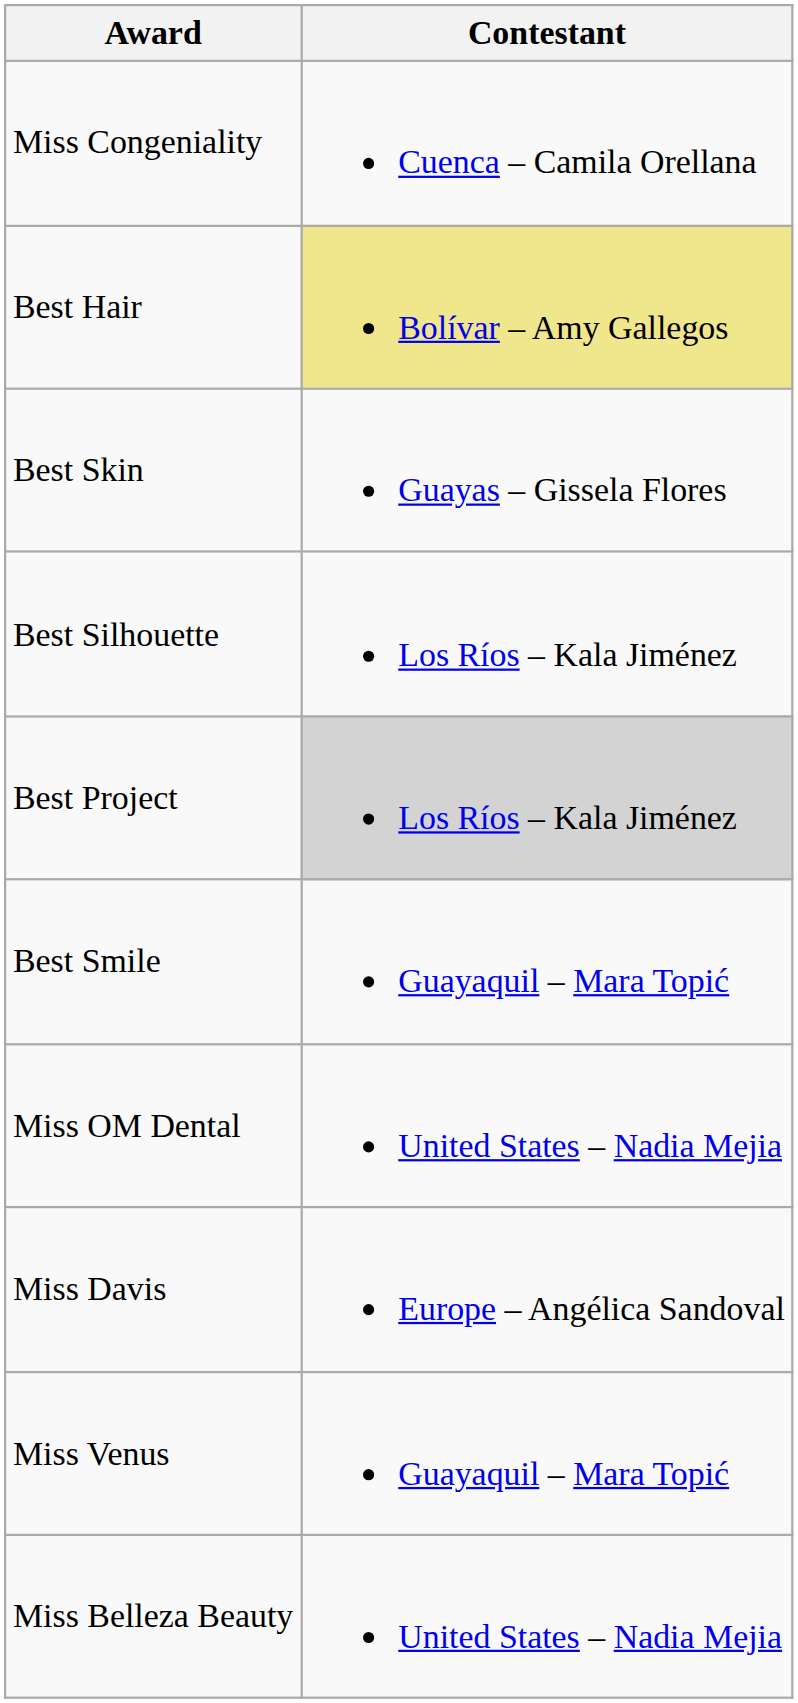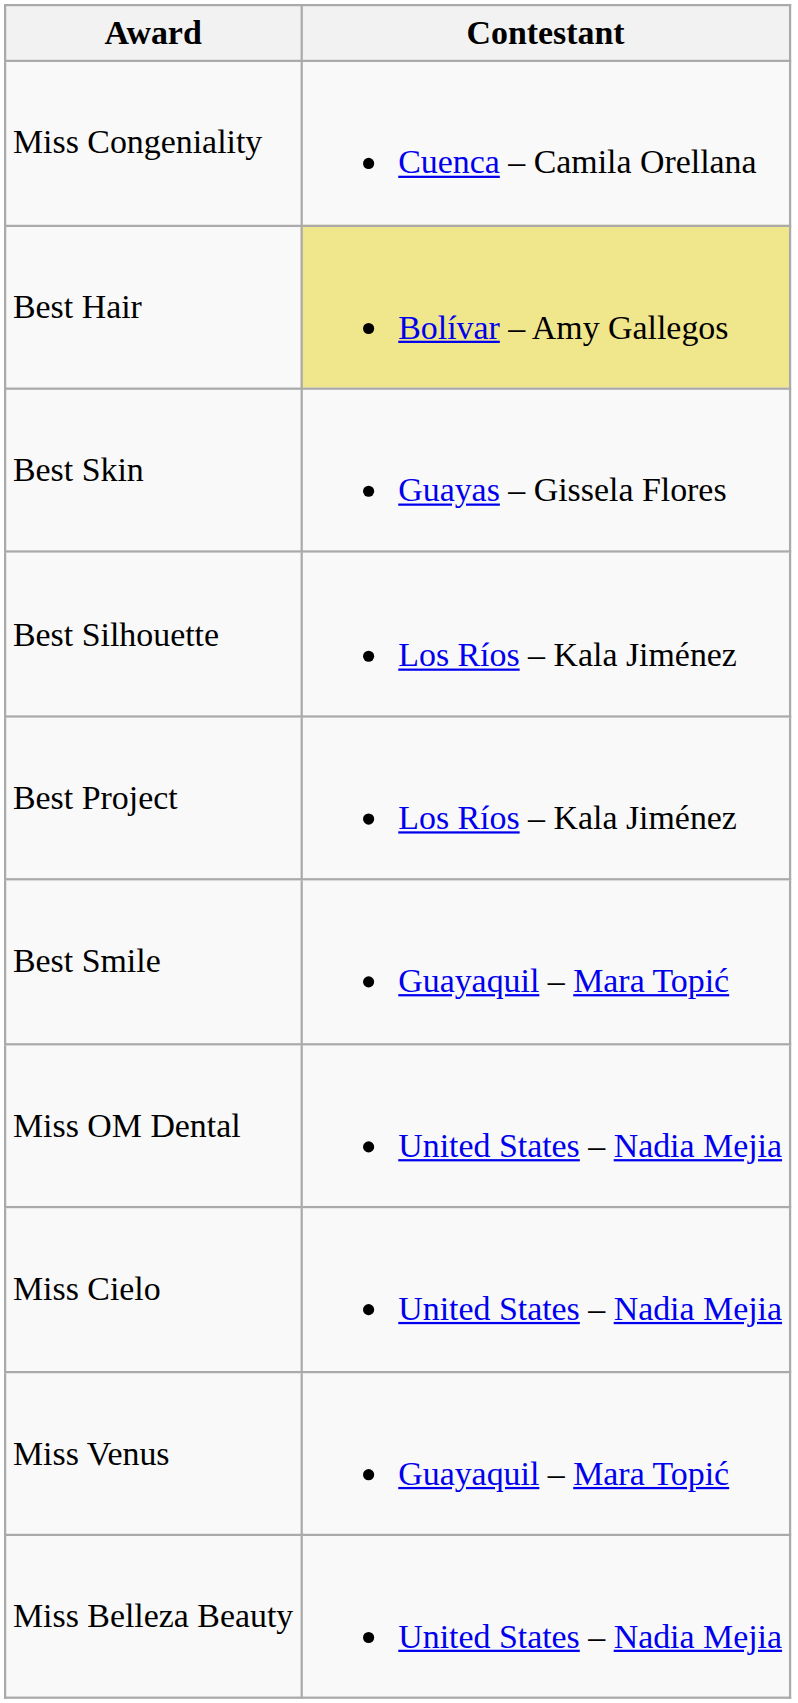Best Project | Contestant: lightgrey background -> no background
- row: Miss Davis | Europe – Angélica Sandoval
+ row: Miss Cielo | United States – Nadia Mejia
